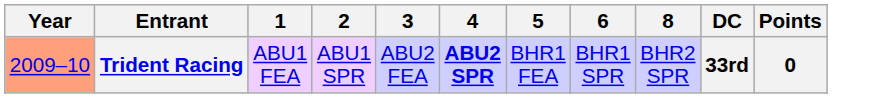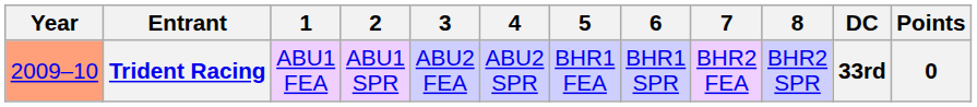+ column: 7 | BHR2 FEA
Trident Racing | 4: bold -> normal
